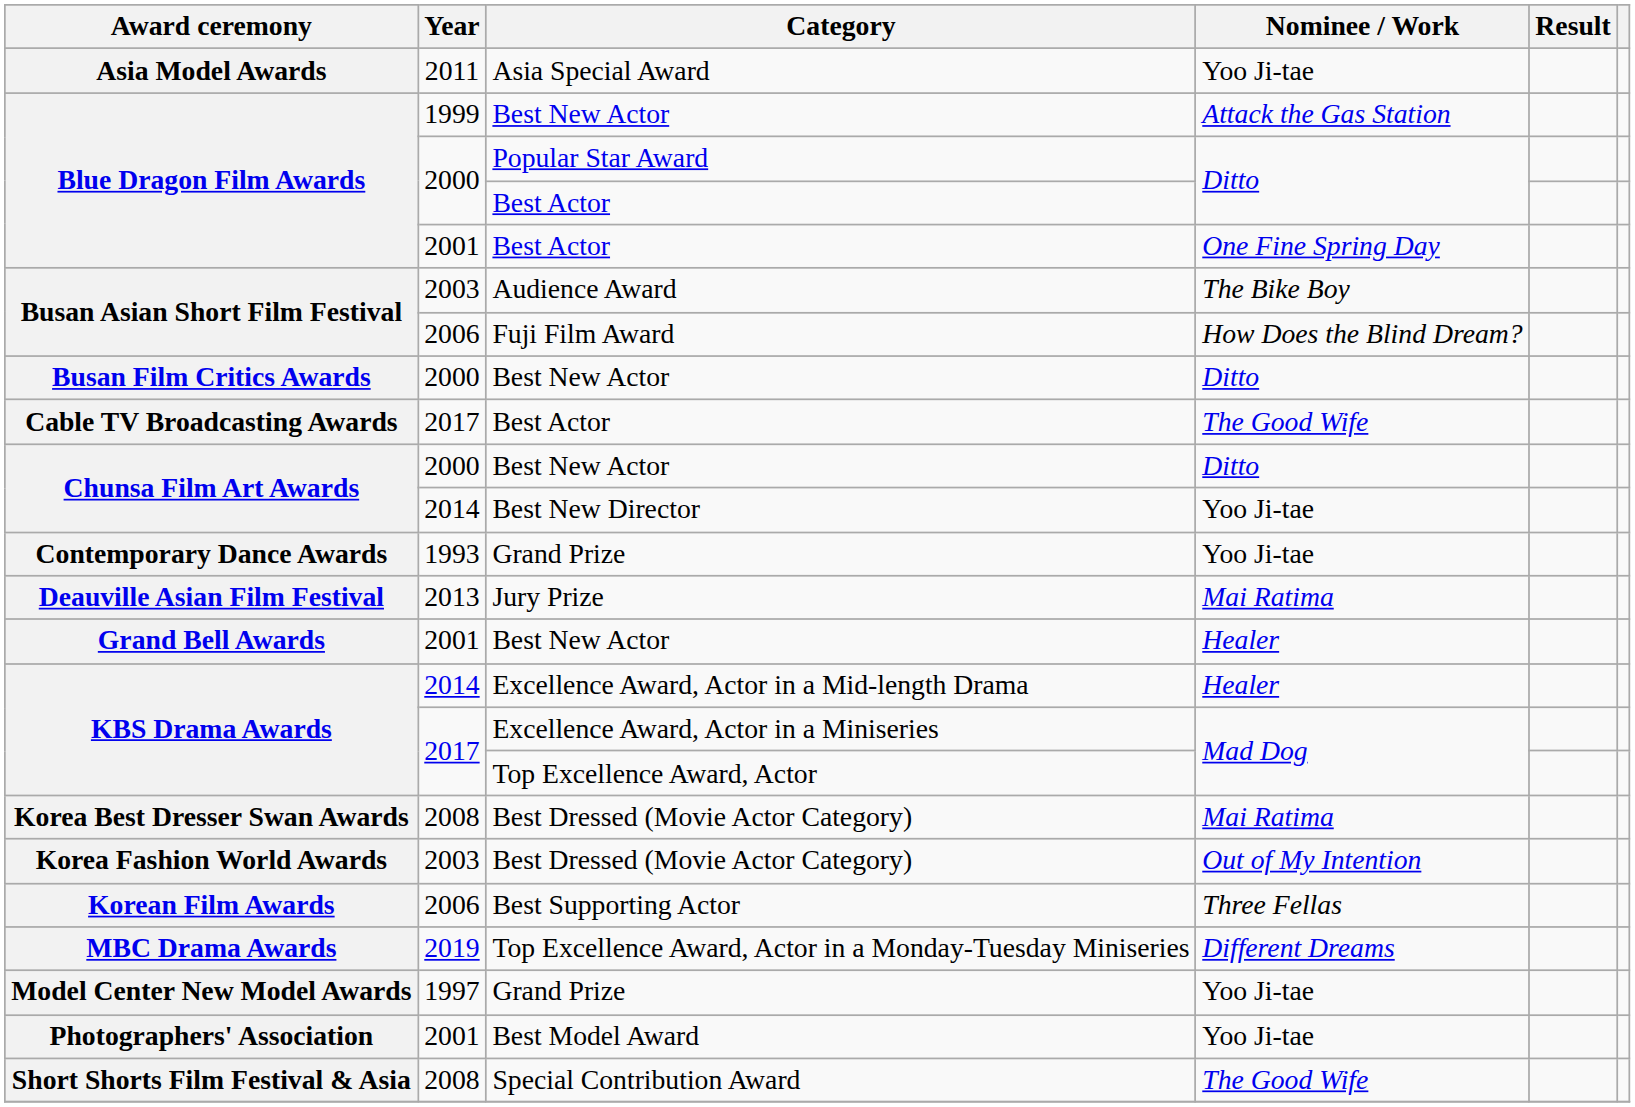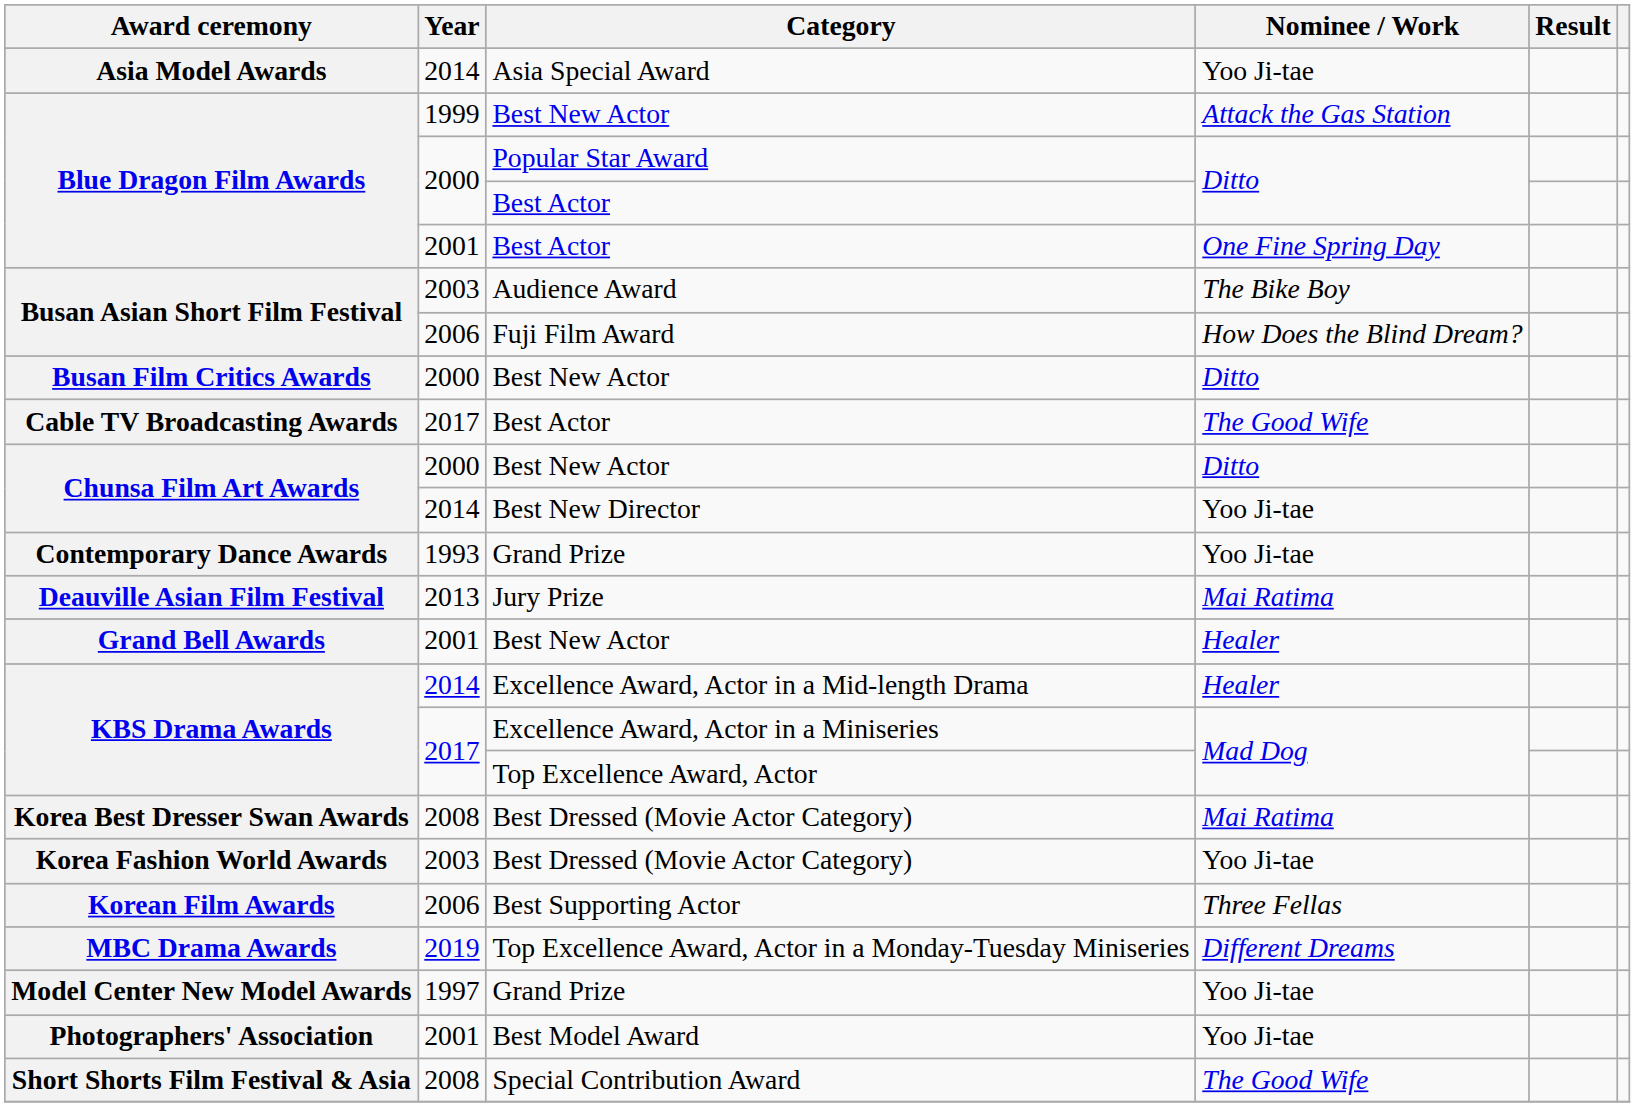Asia Model Awards | Year: 2011 -> 2014
Korea Fashion World Awards | Nominee / Work: Out of My Intention -> Yoo Ji-tae
